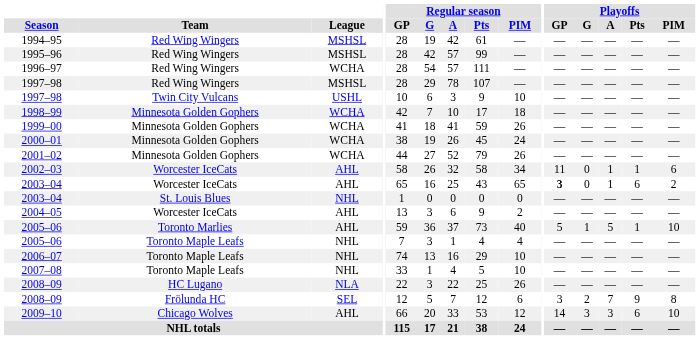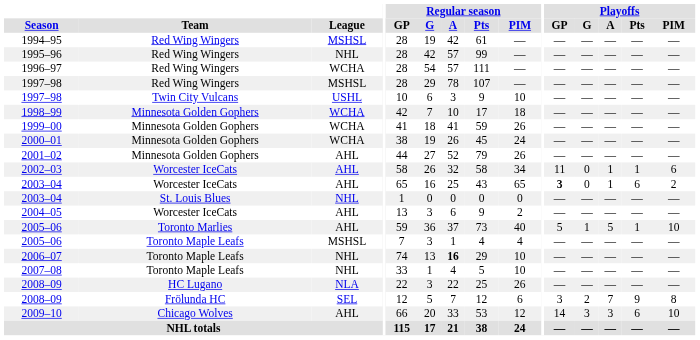1995–96 | League: MSHSL -> NHL
2001–02 | League: WCHA -> AHL
2005–06 / Toronto Maple Leafs | League: NHL -> MSHSL
2006–07 | Regular season / A: normal -> bold
